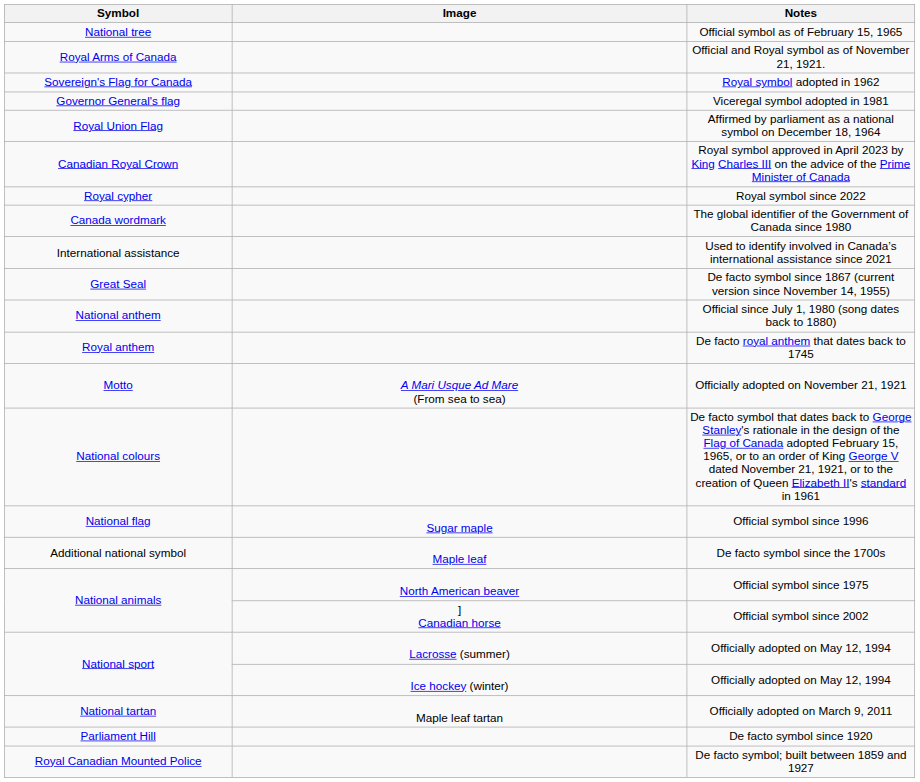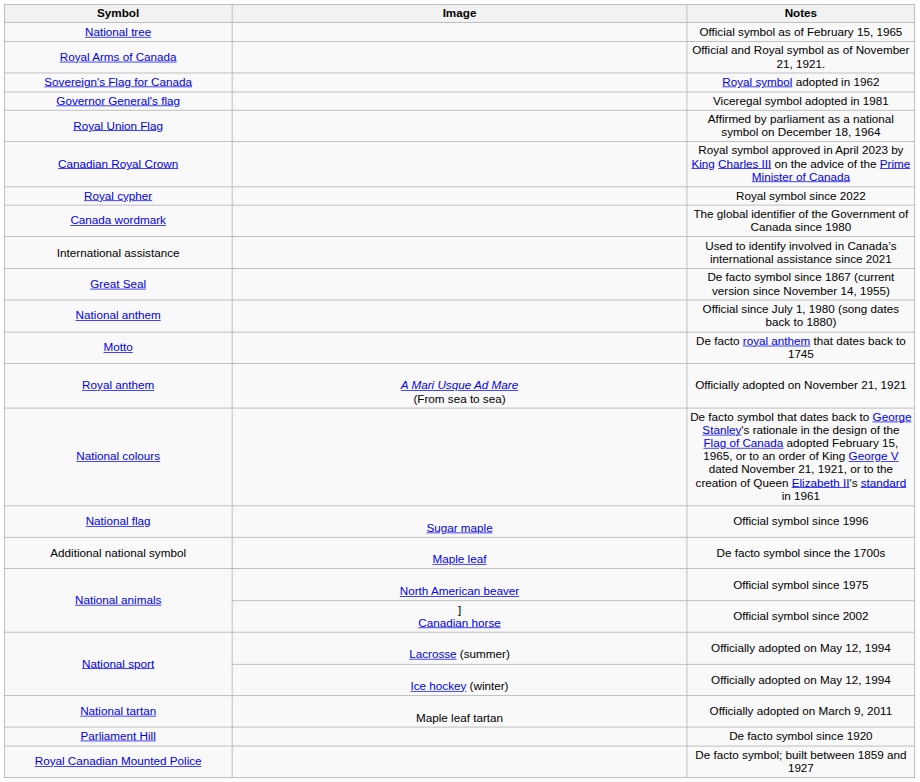De facto royal anthem that dates back to 1745 | Symbol: Royal anthem -> Motto
Officially adopted on November 21, 1921 | Symbol: Motto -> Royal anthem
